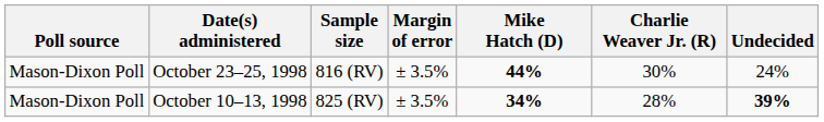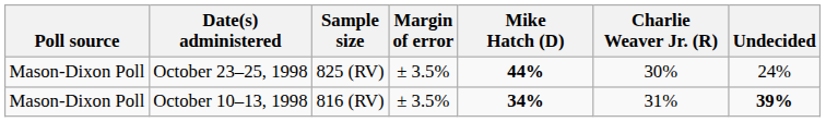October 23–25, 1998 | Sample size: 816 (RV) -> 825 (RV)
October 10–13, 1998 | Sample size: 825 (RV) -> 816 (RV)
October 10–13, 1998 | Charlie Weaver Jr. (R): 28% -> 31%
